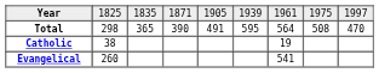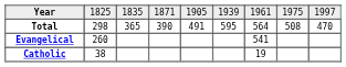rows swapped: Catholic <-> Evangelical
